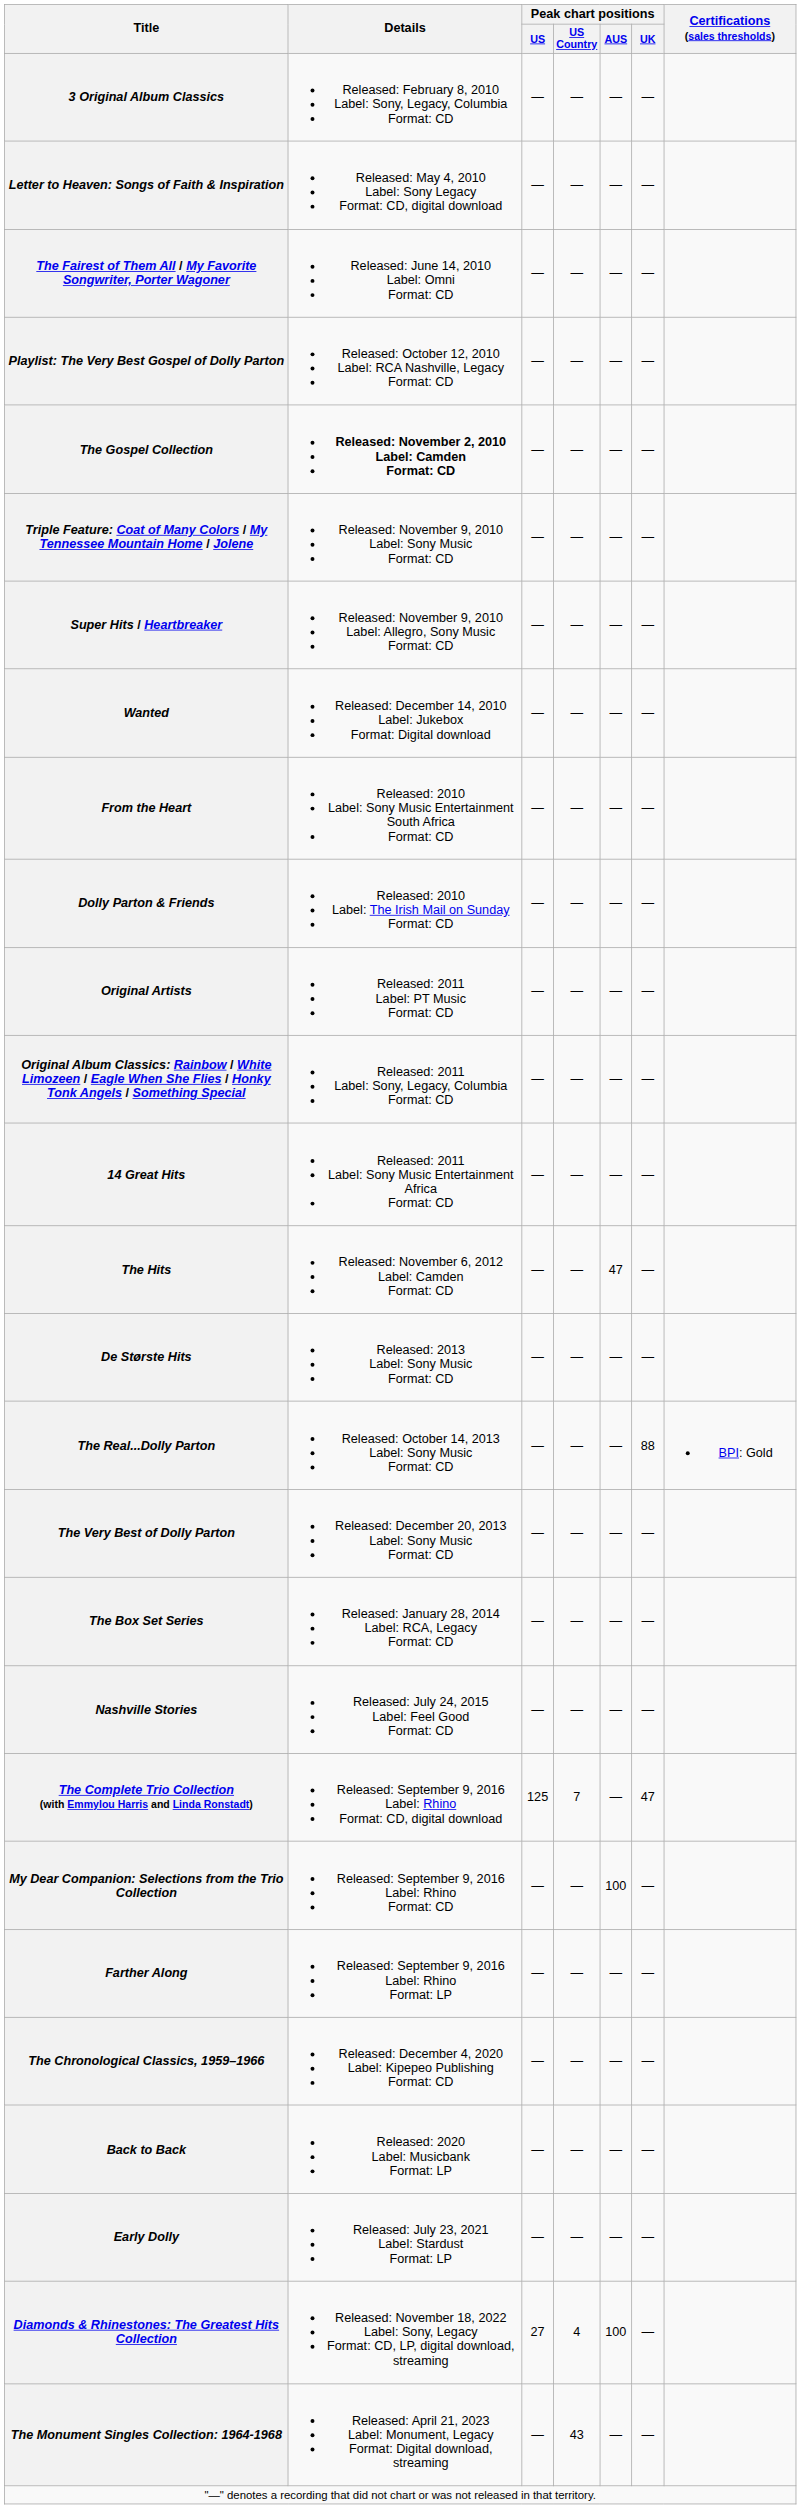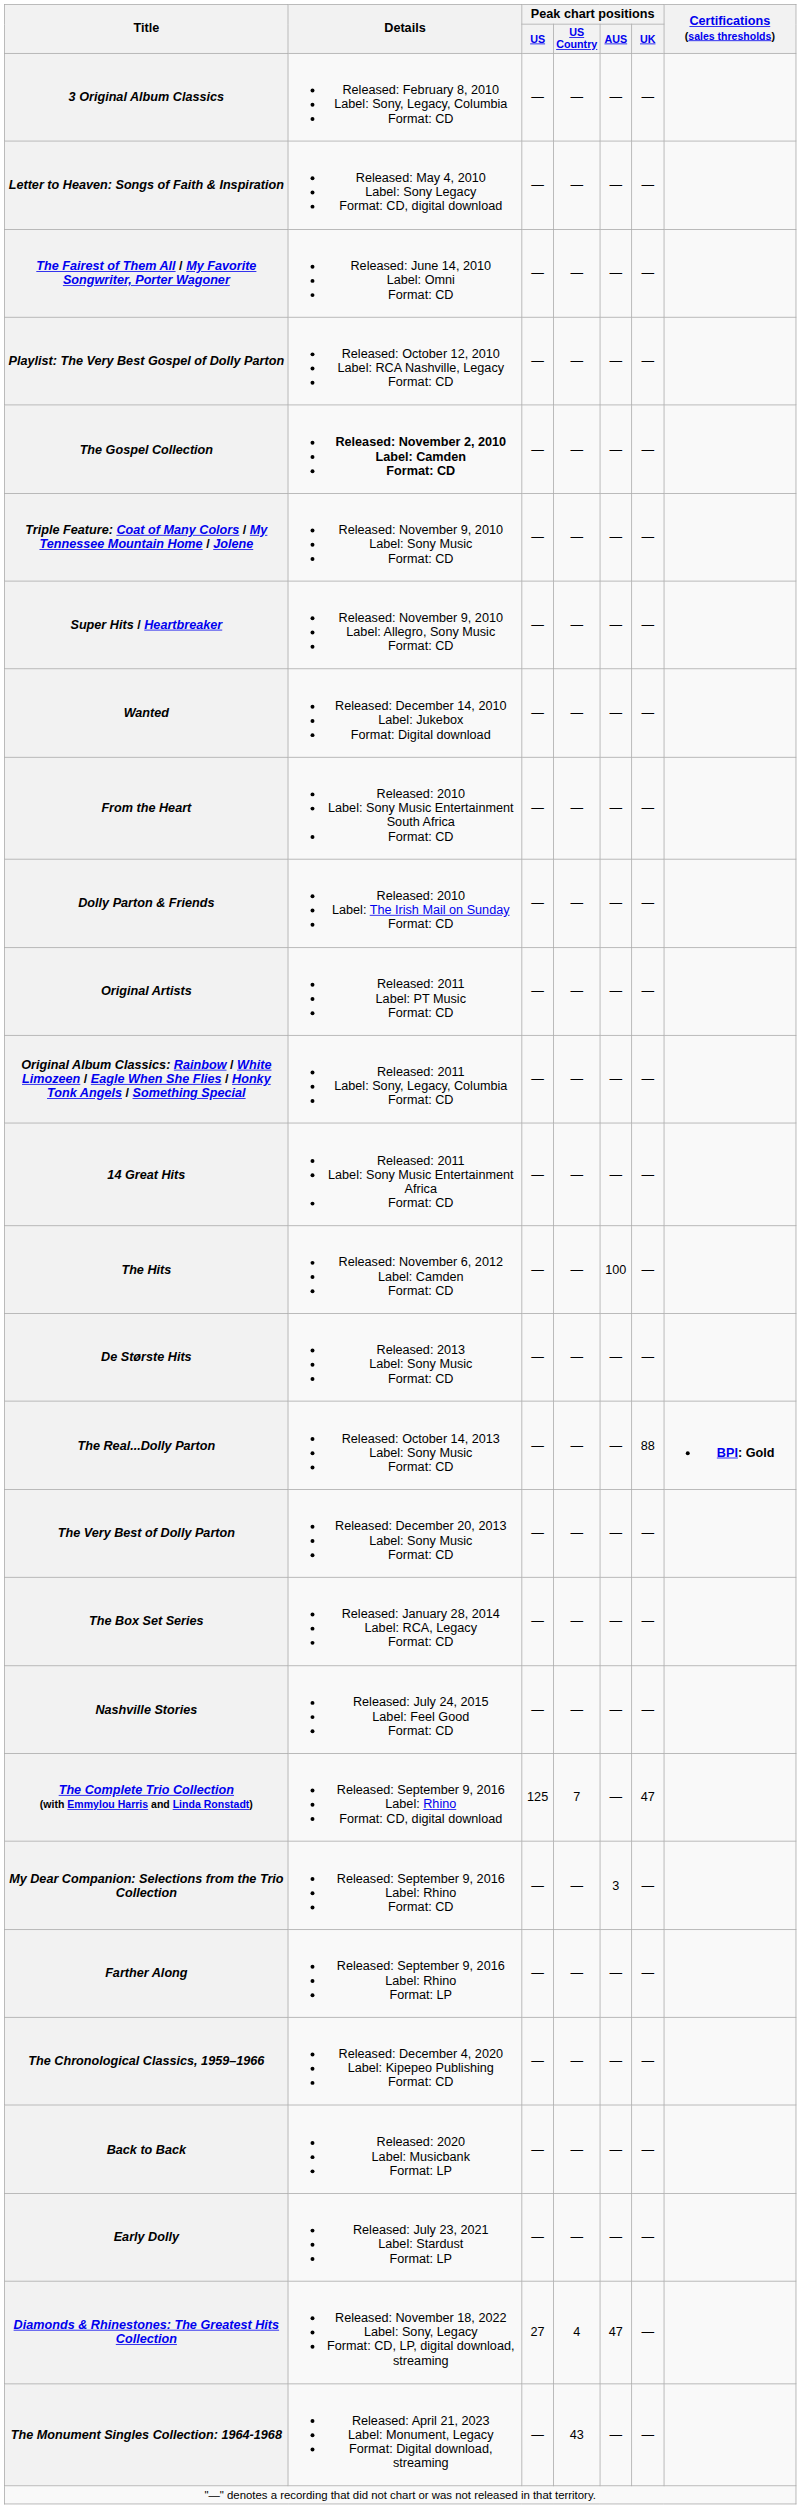The Hits | Peak chart positions / AUS: 47 -> 100
The Real...Dolly Parton | Certifications (sales thresholds): normal -> bold
My Dear Companion: Selections from the Trio Collection | Peak chart positions / AUS: 100 -> 3
Diamonds & Rhinestones: The Greatest Hits Collection | Peak chart positions / AUS: 100 -> 47
